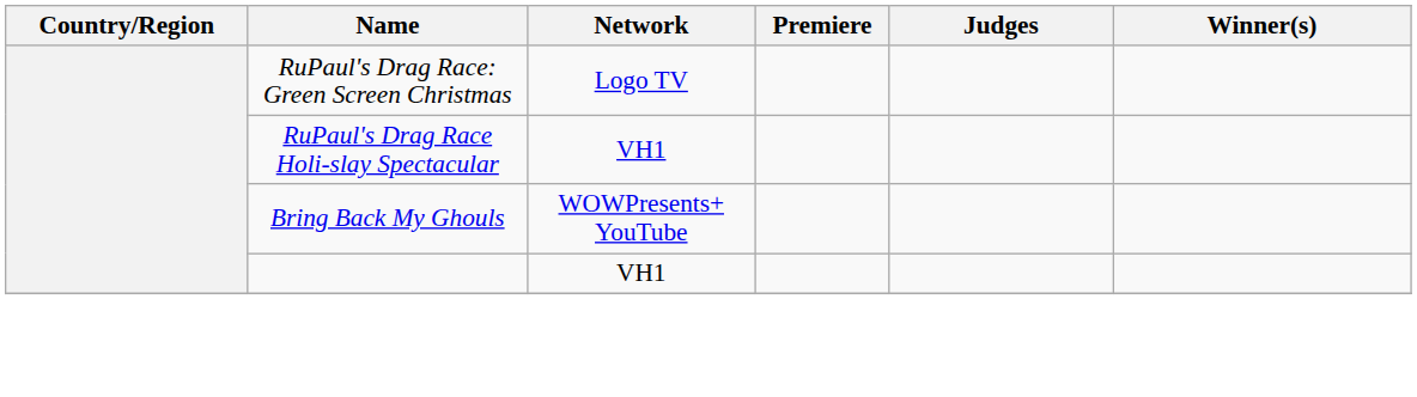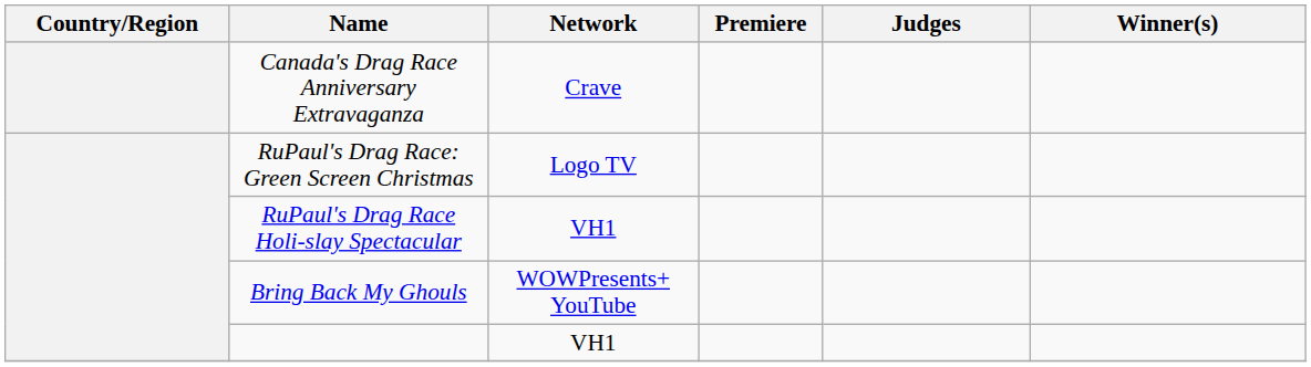+ row: Canada's Drag Race Anniversary Extravaganza | Crave
